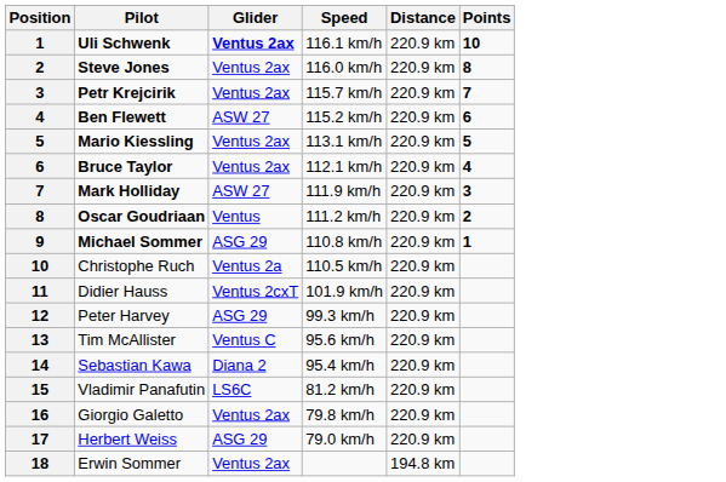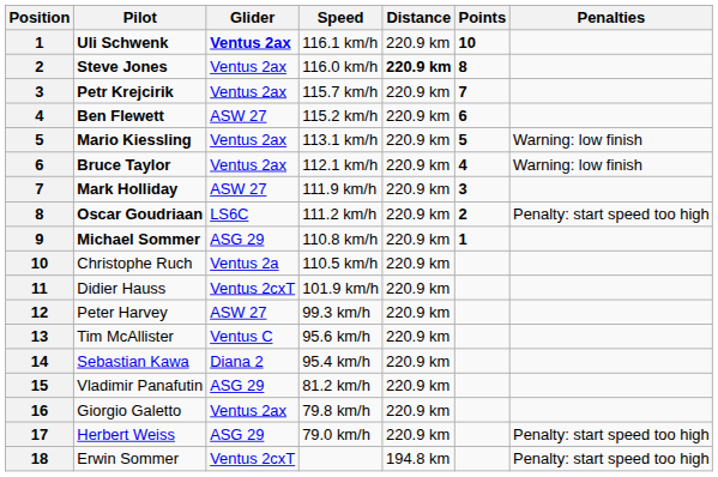+ column: Penalties | Warning: low finish | Warning: low finish | Penalty: start speed too high | Penalty: start speed too high | Penalty: start speed too high
Steve Jones | Distance: normal -> bold
Oscar Goudriaan | Glider: Ventus -> LS6C
Peter Harvey | Glider: ASG 29 -> ASW 27
Vladimir Panafutin | Glider: LS6C -> ASG 29
Erwin Sommer | Glider: Ventus 2ax -> Ventus 2cxT
